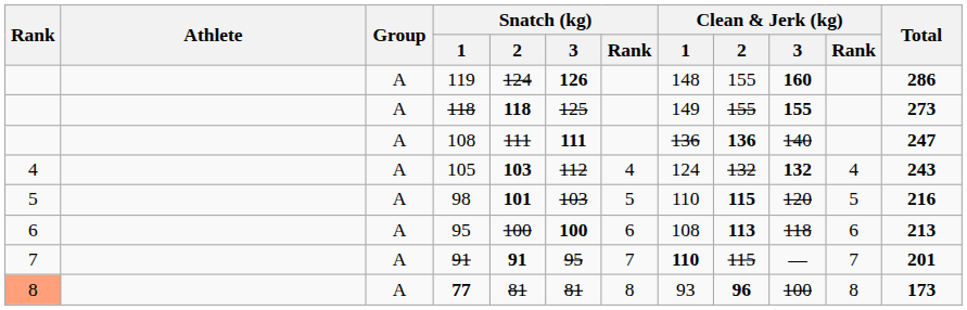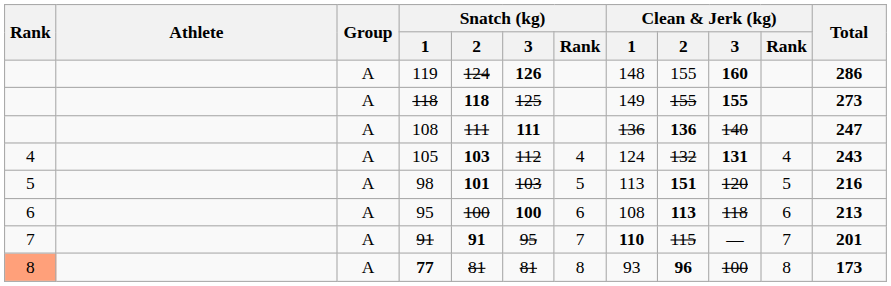105 | Clean & Jerk (kg) / 3: 132 -> 131
98 | Clean & Jerk (kg) / 1: 110 -> 113
98 | Clean & Jerk (kg) / 2: 115 -> 151
